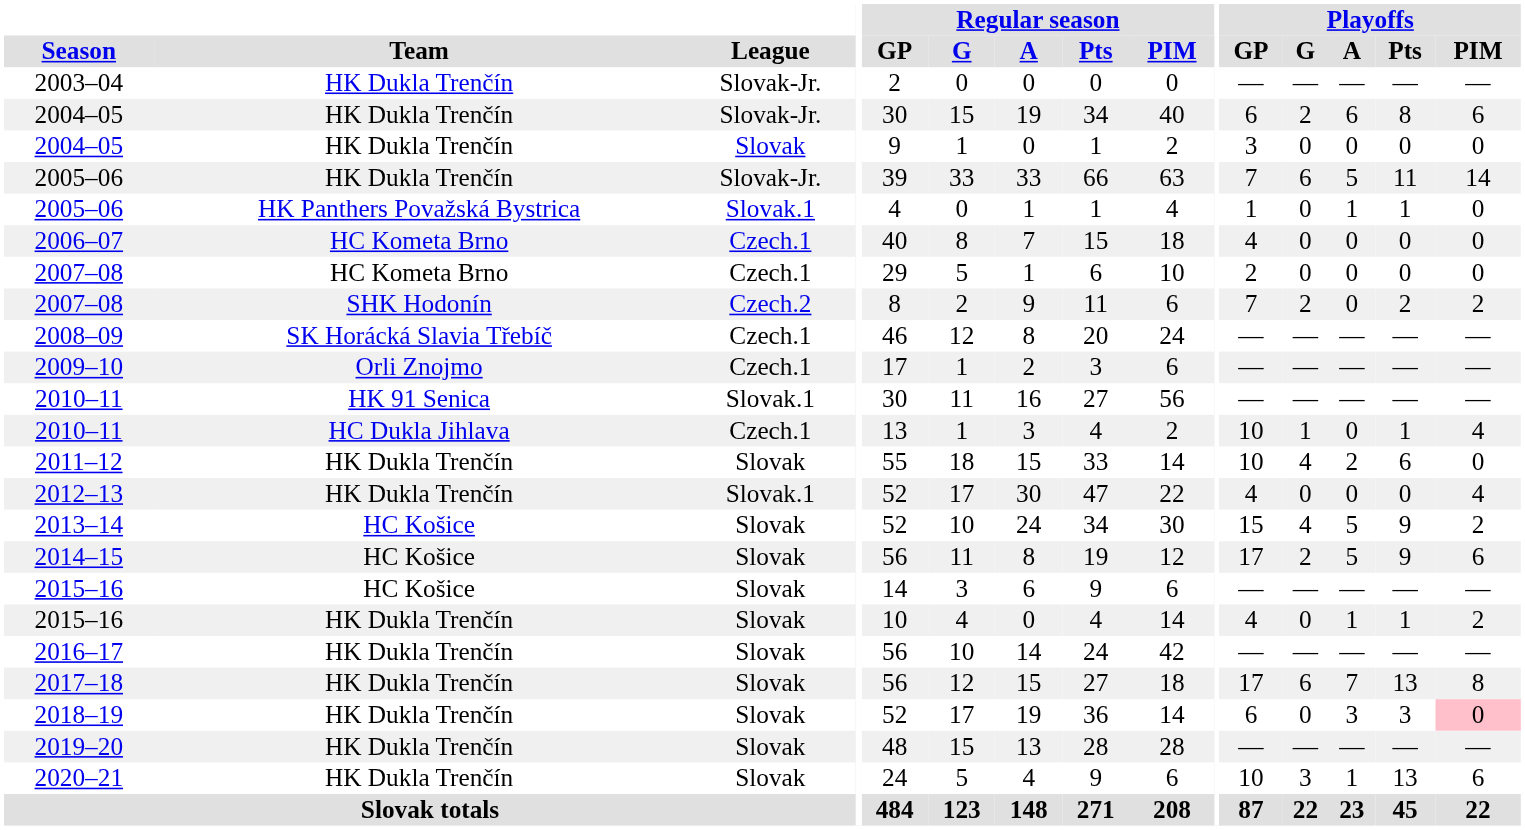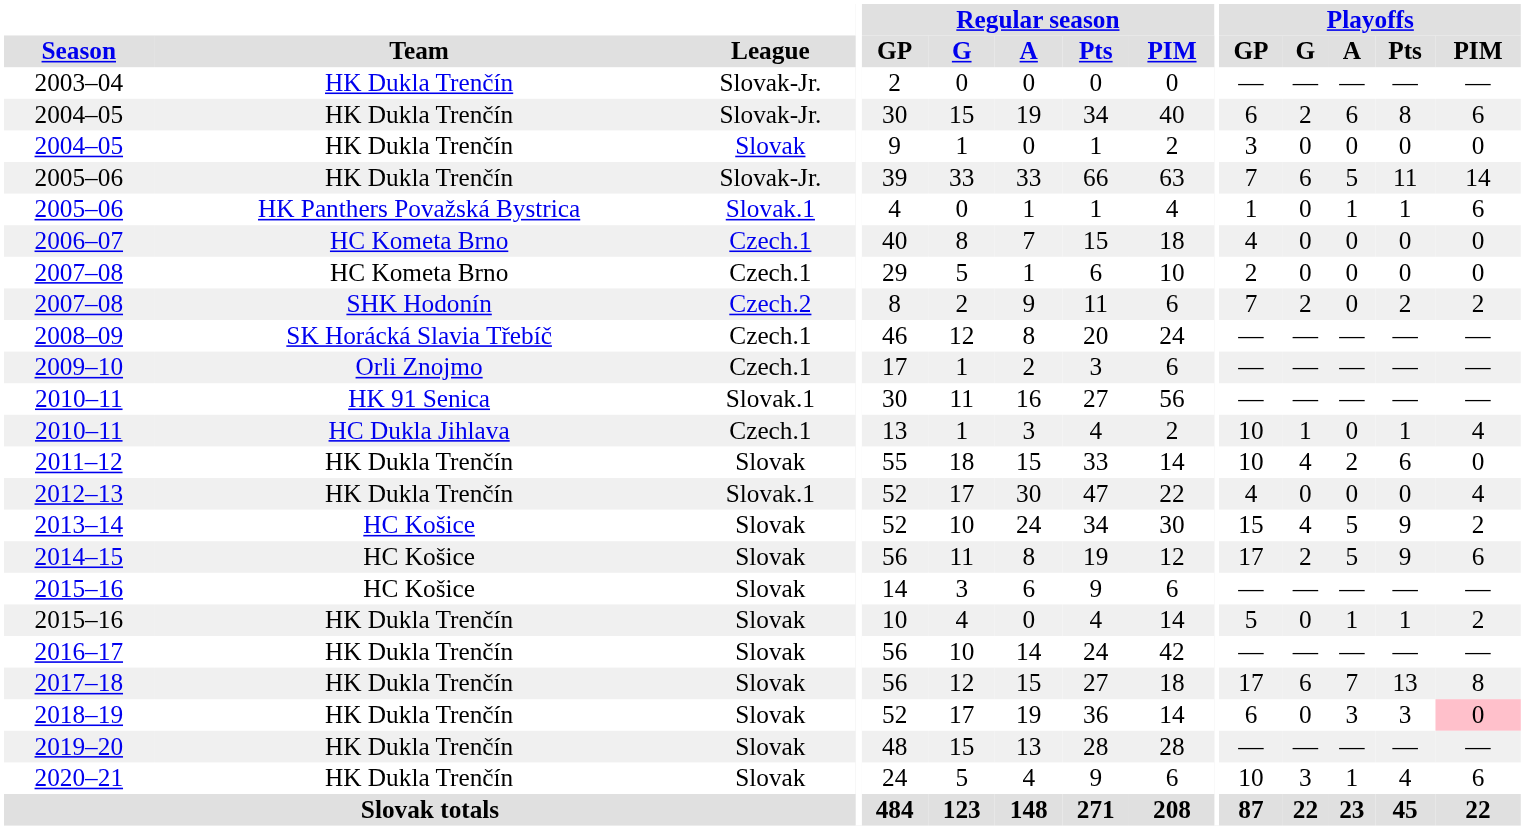2005–06 / HK Panthers Považská Bystrica | Playoffs / PIM: 0 -> 6
2015–16 / HK Dukla Trenčín | Playoffs / GP: 4 -> 5
2020–21 | Playoffs / Pts: 13 -> 4
